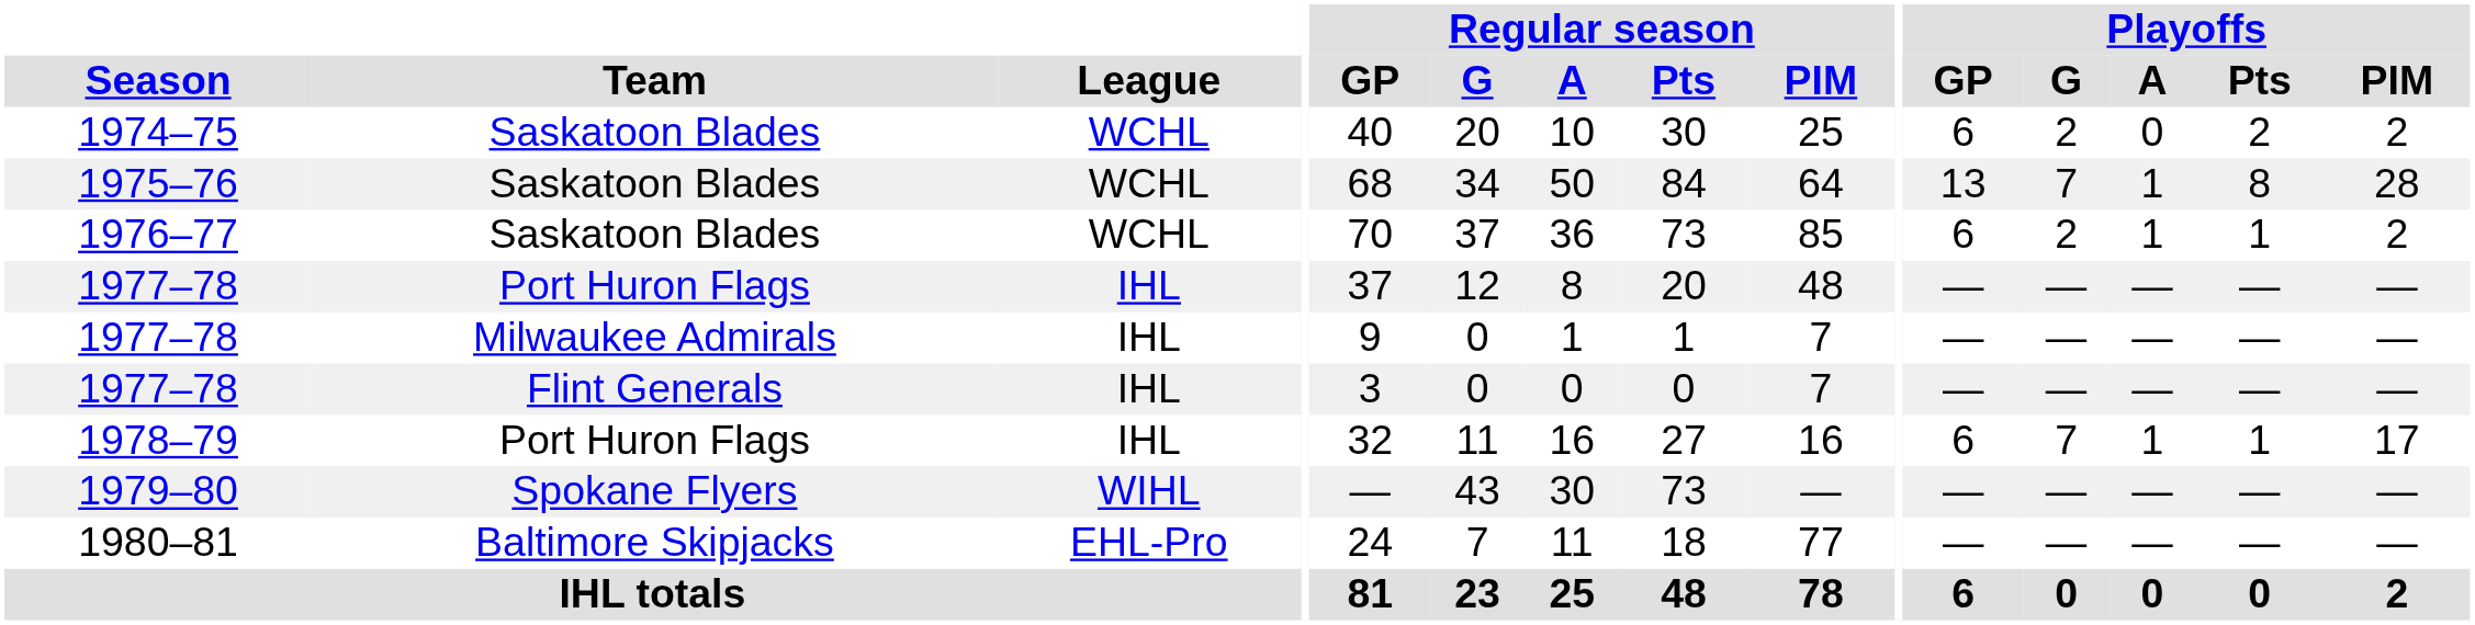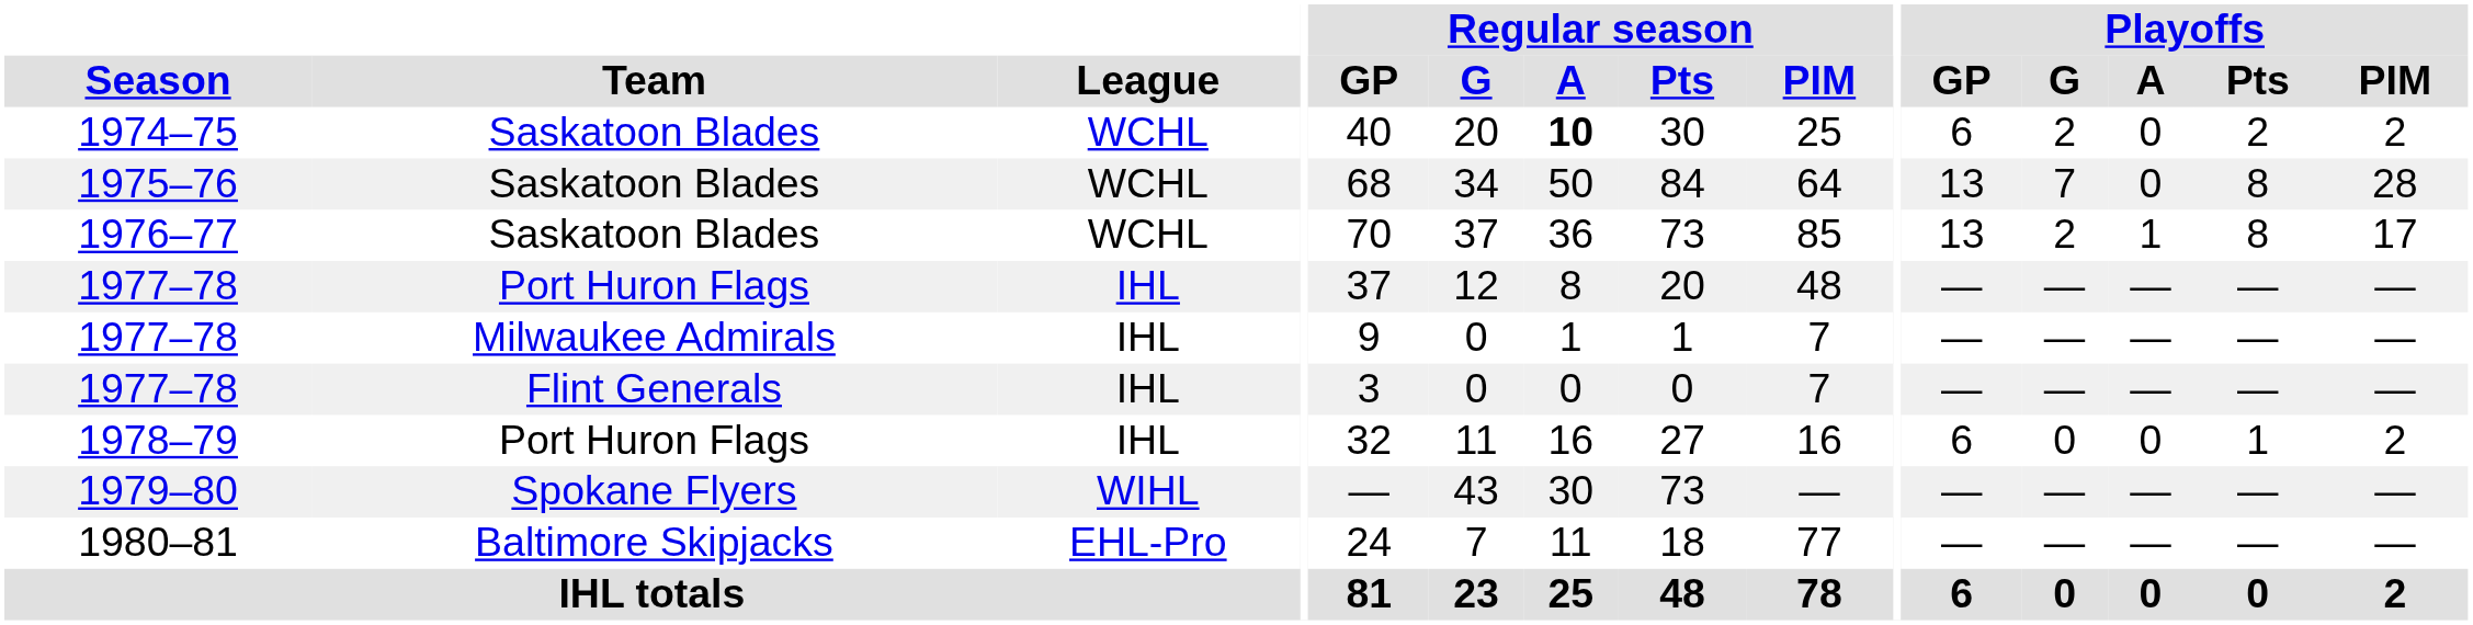1974–75 | Regular season / A: normal -> bold
1975–76 | Playoffs / A: 1 -> 0
1976–77 | Playoffs / GP: 6 -> 13
1976–77 | Playoffs / Pts: 1 -> 8
1976–77 | Playoffs / PIM: 2 -> 17
1978–79 | Playoffs / G: 7 -> 0
1978–79 | Playoffs / A: 1 -> 0
1978–79 | Playoffs / PIM: 17 -> 2
